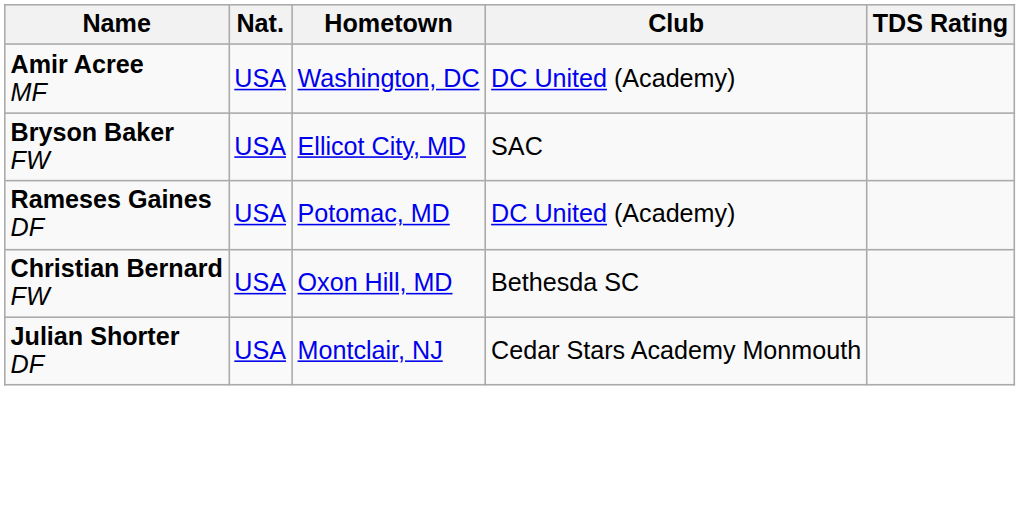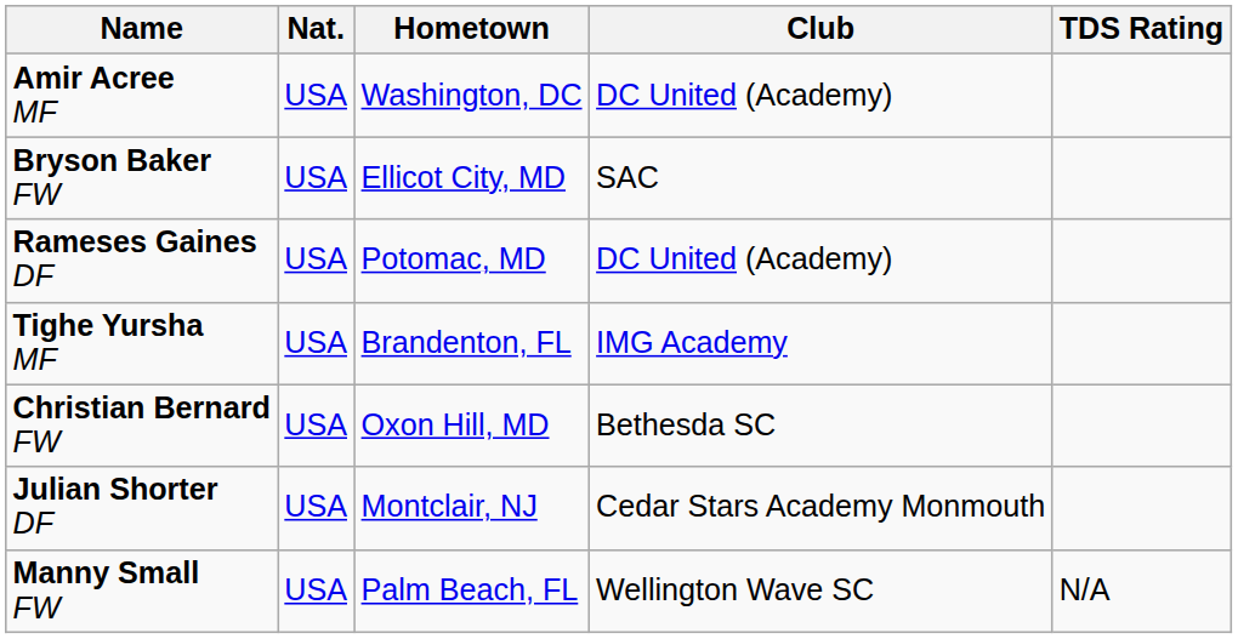+ row: Tighe Yursha MF | USA | Brandenton, FL | IMG Academy
+ row: Manny Small FW | USA | Palm Beach, FL | Wellington Wave SC | N/A
